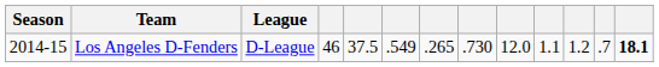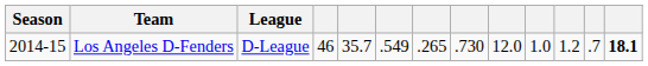Los Angeles D-Fenders | column 5: 37.5 -> 35.7
Los Angeles D-Fenders | column 10: 1.1 -> 1.0
